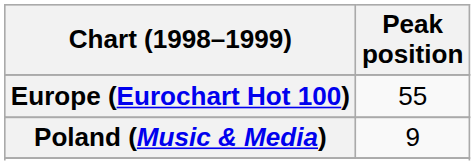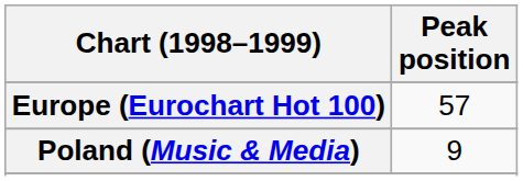Europe (Eurochart Hot 100) | Peak position: 55 -> 57
